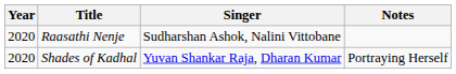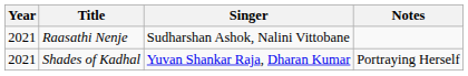Raasathi Nenje | Year: 2020 -> 2021
Shades of Kadhal | Year: 2020 -> 2021
